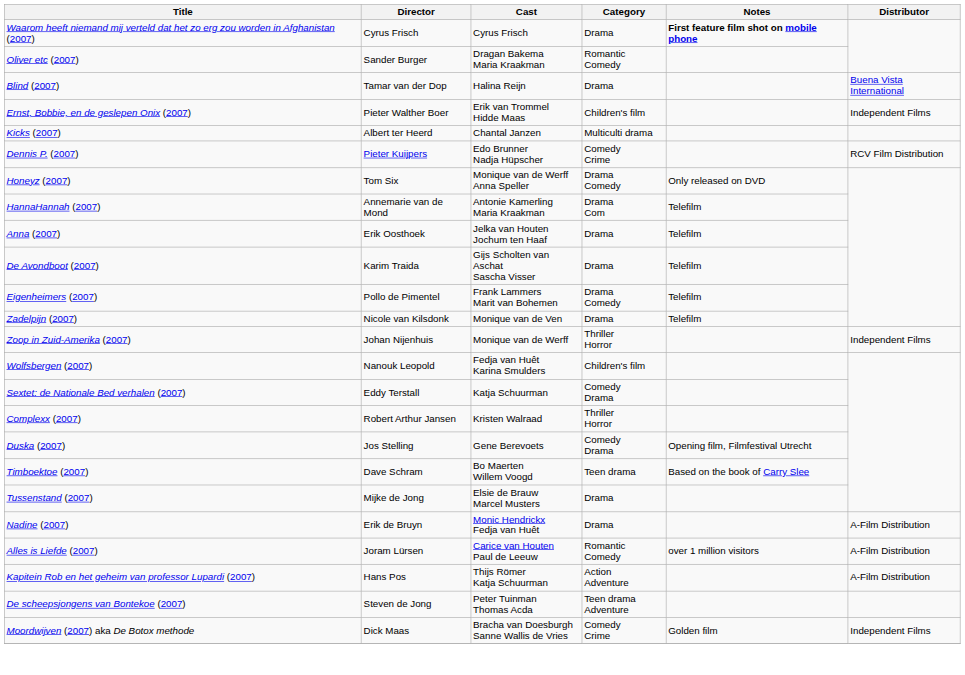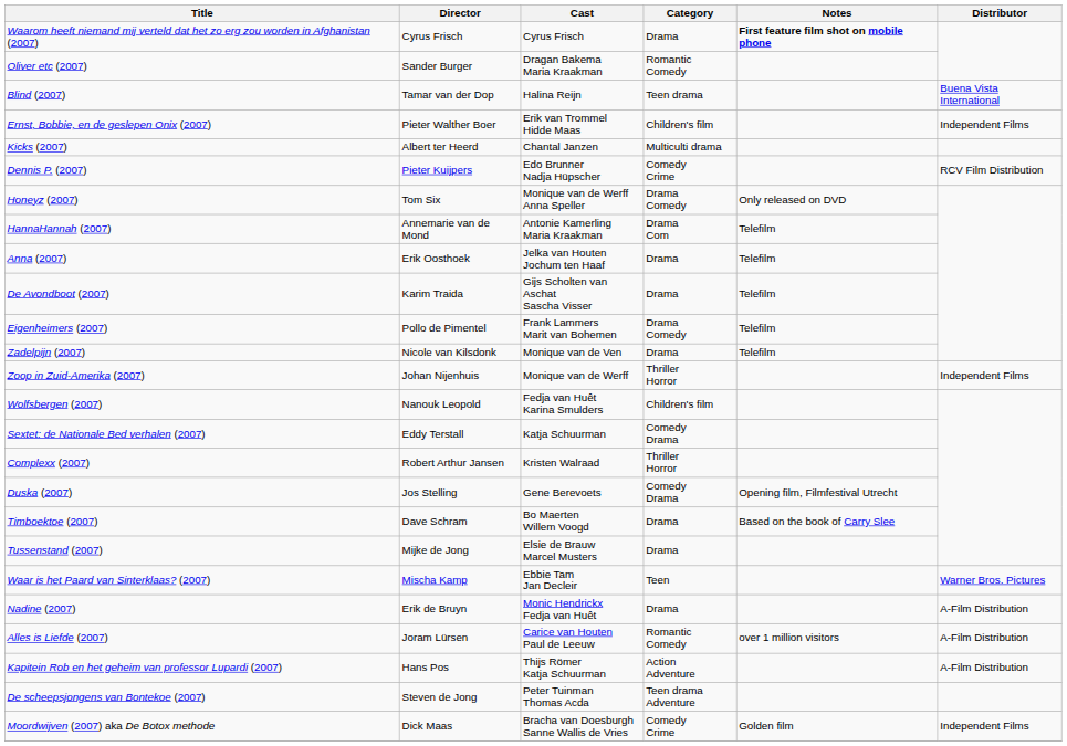Blind (2007) | Category: Drama -> Teen drama
Timboektoe (2007) | Category: Teen drama -> Drama
+ row: Waar is het Paard van Sinterklaas? (2007) | Mischa Kamp | Ebbie Tam Jan Decleir | Teen | Warner Bros. Pictures
